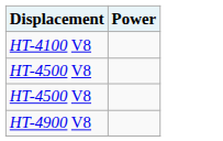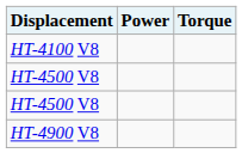+ column: Torque
